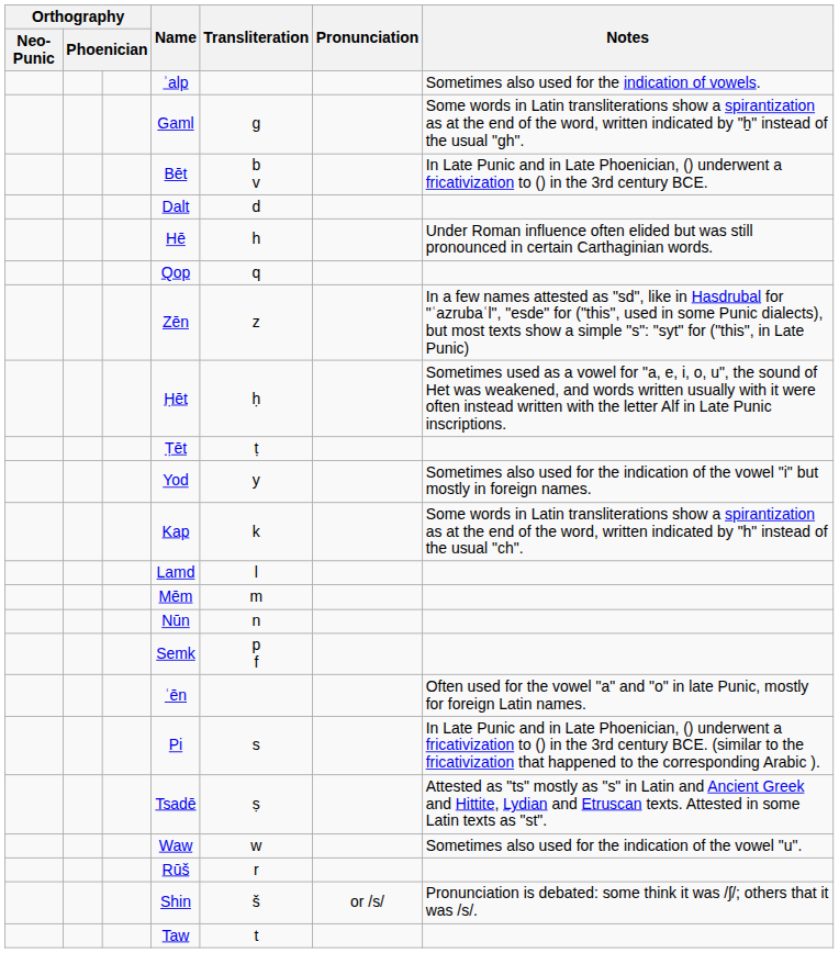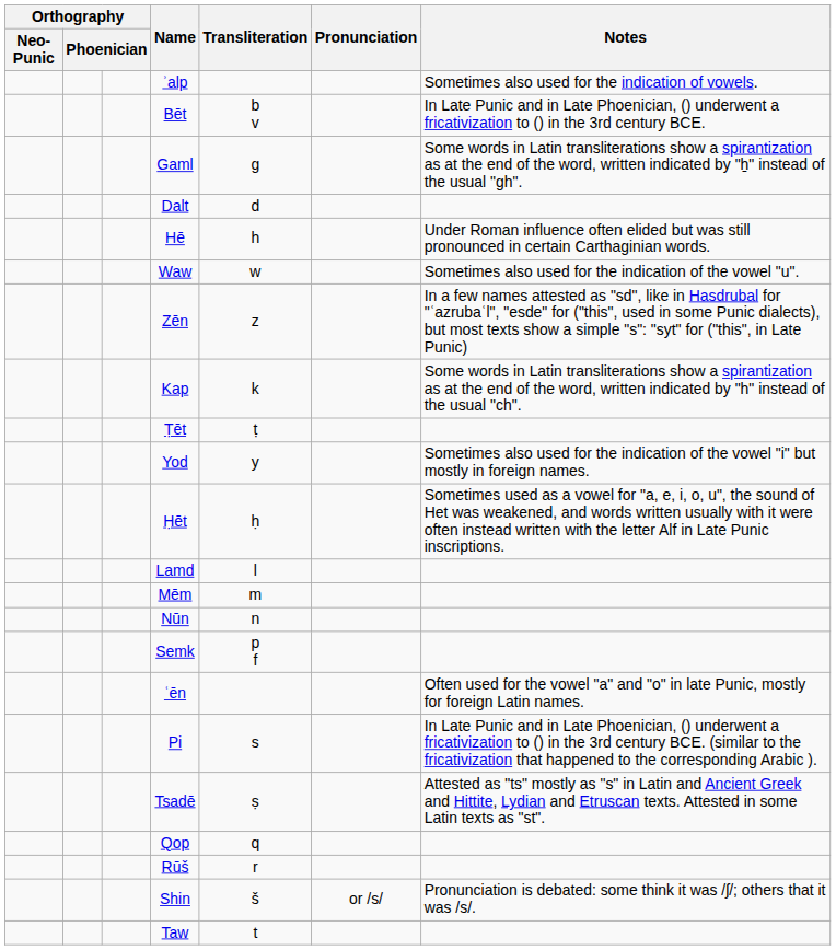rows swapped: Bēt <-> Gaml
rows swapped: Waw <-> Qop
rows swapped: Ḥēt <-> Kap
